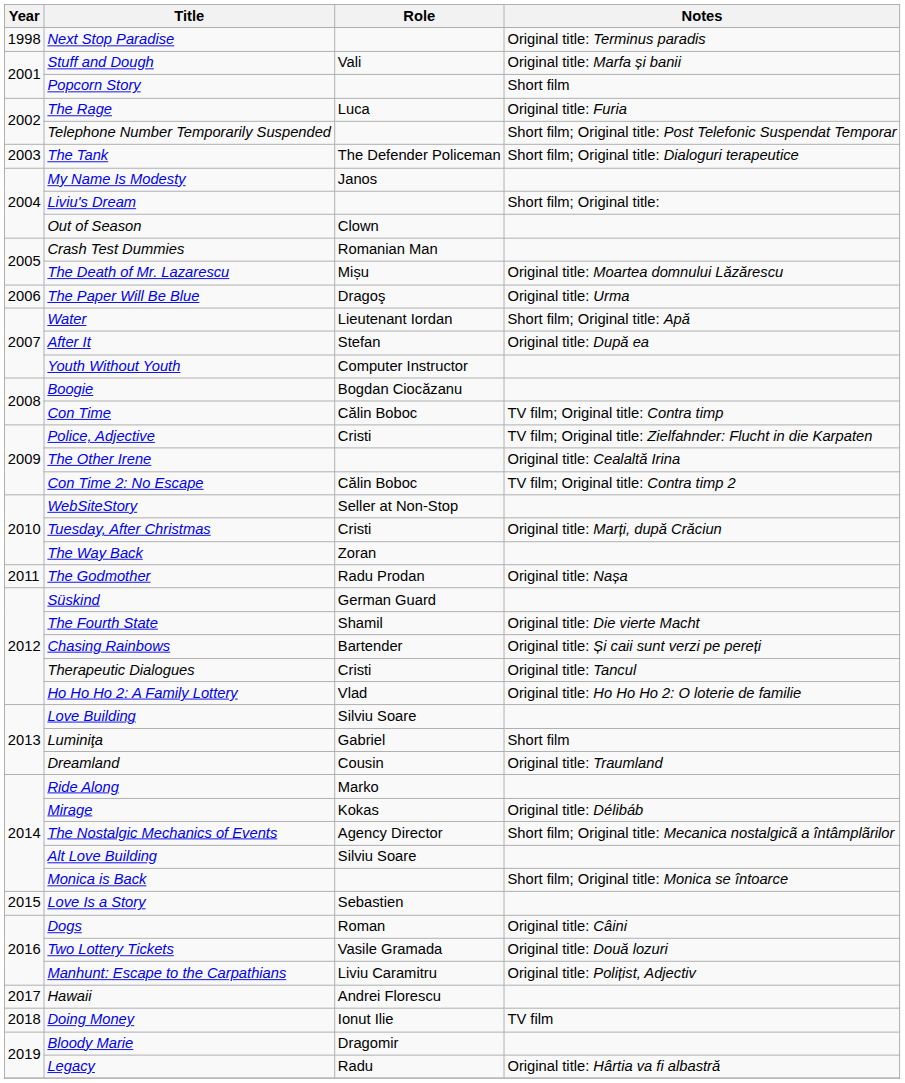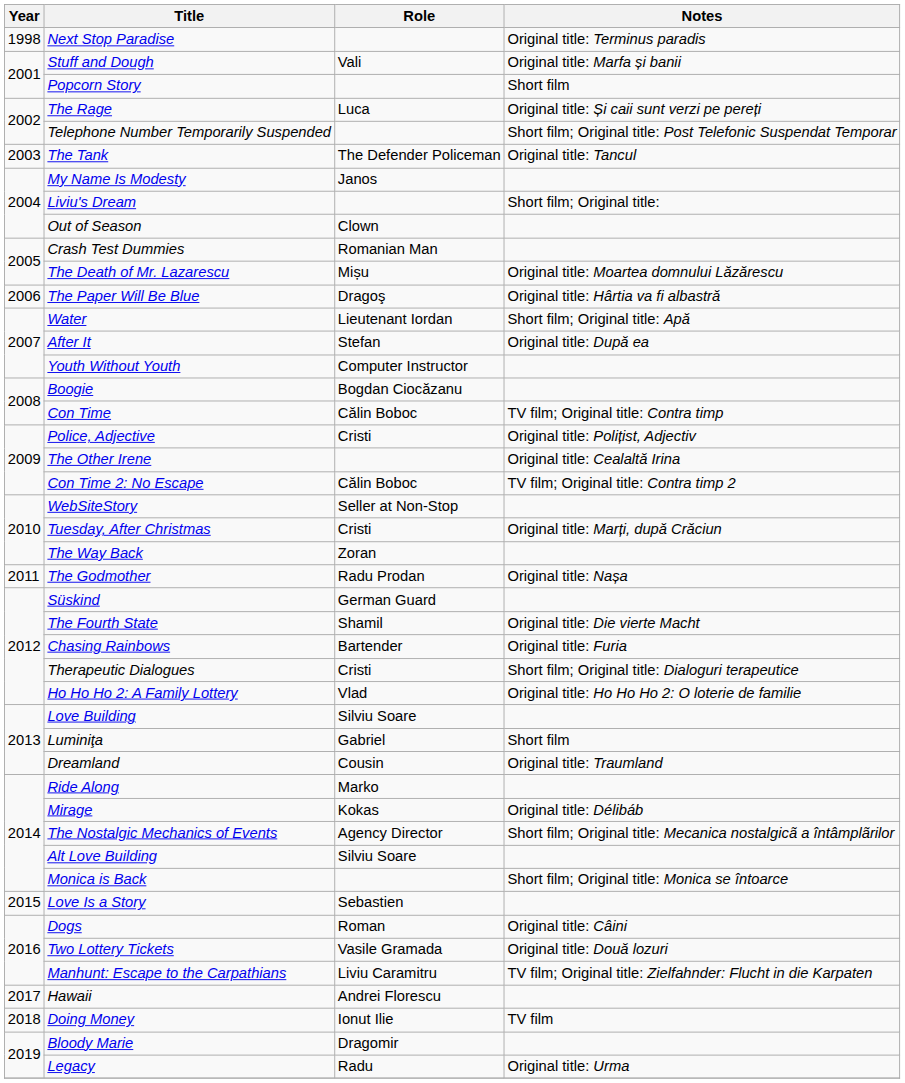The Rage | Notes: Original title: Furia -> Original title: Și caii sunt verzi pe pereți
The Tank | Notes: Short film; Original title: Dialoguri terapeutice -> Original title: Tancul
The Paper Will Be Blue | Notes: Original title: Urma -> Original title: Hârtia va fi albastră
Police, Adjective | Notes: TV film; Original title: Zielfahnder: Flucht in die Karpaten -> Original title: Polițist, Adjectiv
Chasing Rainbows | Notes: Original title: Și caii sunt verzi pe pereți -> Original title: Furia
Therapeutic Dialogues | Notes: Original title: Tancul -> Short film; Original title: Dialoguri terapeutice
Manhunt: Escape to the Carpathians | Notes: Original title: Polițist, Adjectiv -> TV film; Original title: Zielfahnder: Flucht in die Karpaten
Legacy | Notes: Original title: Hârtia va fi albastră -> Original title: Urma
